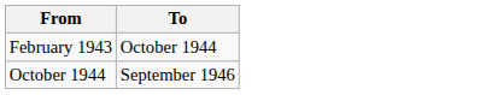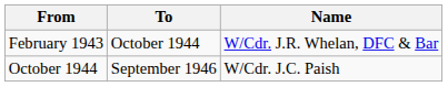+ column: Name | W/Cdr. J.R. Whelan, DFC & Bar | W/Cdr. J.C. Paish
